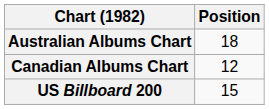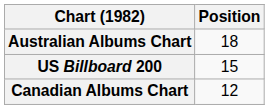rows swapped: Canadian Albums Chart <-> US Billboard 200
